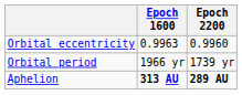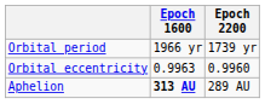rows swapped: Orbital period <-> Orbital eccentricity
Aphelion | Epoch 2200: bold -> normal
